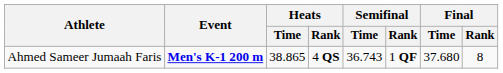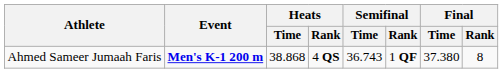Ahmed Sameer Jumaah Faris | Heats / Time: 38.865 -> 38.868
Ahmed Sameer Jumaah Faris | Final / Time: 37.680 -> 37.380
